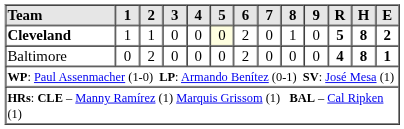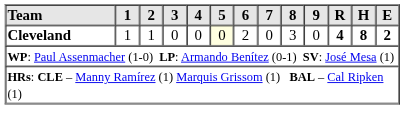Cleveland | 8: 1 -> 3
Cleveland | R: 5 -> 4
- row: Baltimore | 0 | 2 | 0 | 0 | 0 | 2 | 0 | 0 | 0 | 4 | 8 | 1
